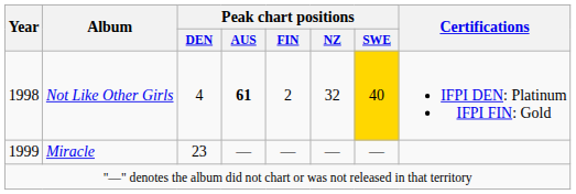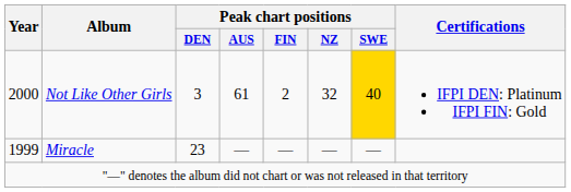Not Like Other Girls | Year: 1998 -> 2000
Not Like Other Girls | Peak chart positions / DEN: 4 -> 3
Not Like Other Girls | Peak chart positions / AUS: bold -> normal
